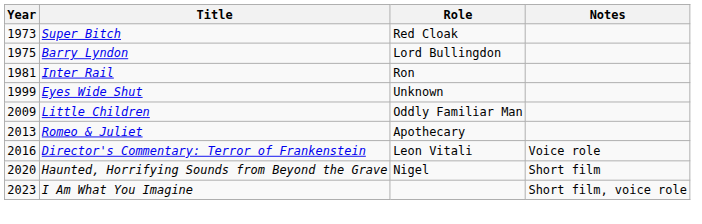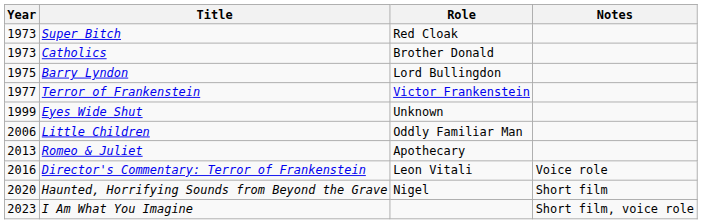+ row: 1973 | Catholics | Brother Donald
+ row: 1977 | Terror of Frankenstein | Victor Frankenstein
- row: 1981 | Inter Rail | Ron
Little Children | Year: 2009 -> 2006
